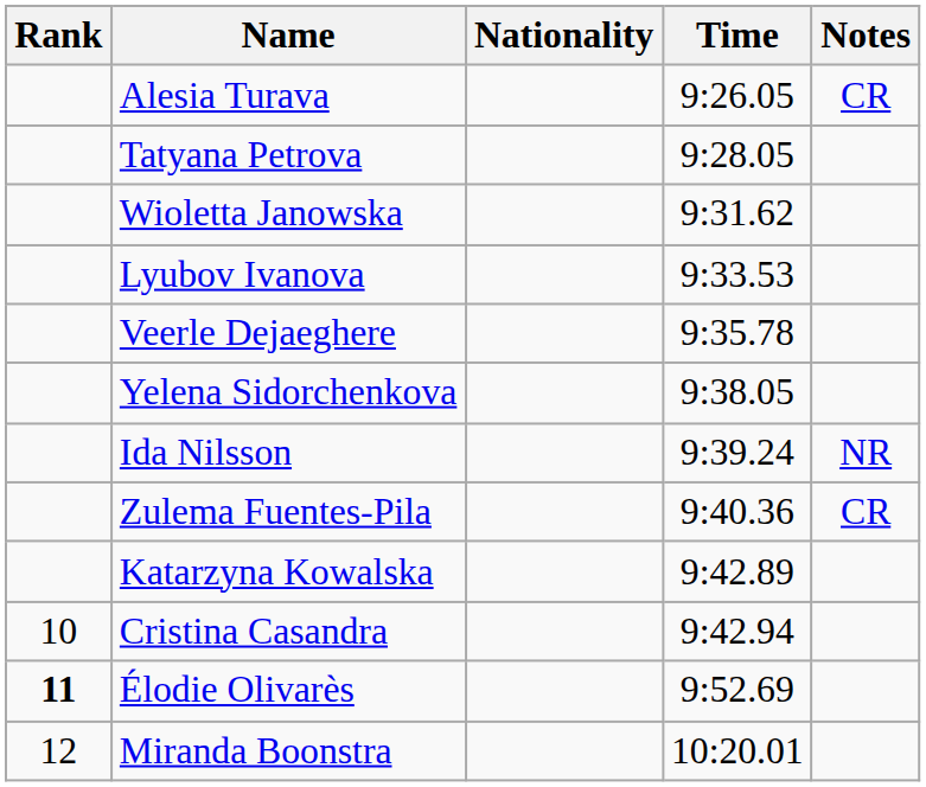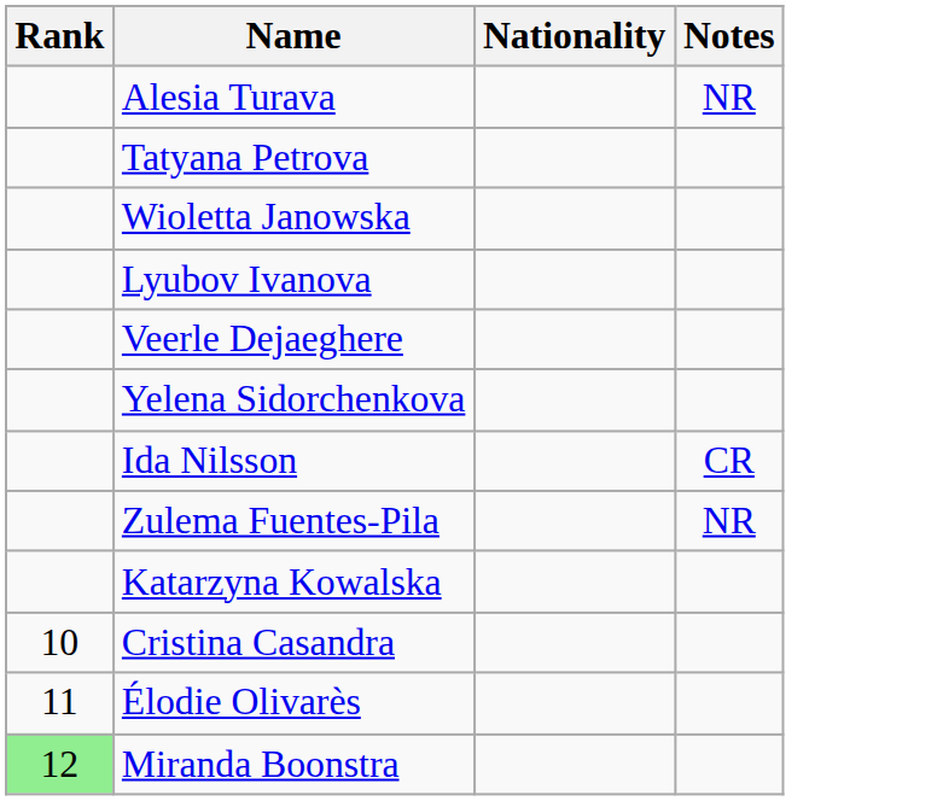- column: Time | 9:26.05 | 9:28.05 | 9:31.62 | 9:33.53 | 9:35.78 | 9:38.05 | 9:39.24 | 9:40.36 | 9:42.89 | 9:42.94 | 9:52.69 | 10:20.01
Alesia Turava | Notes: CR -> NR
Ida Nilsson | Notes: NR -> CR
Zulema Fuentes-Pila | Notes: CR -> NR
Élodie Olivarès | Rank: bold -> normal
Miranda Boonstra | Rank: no background -> lightgreen background
